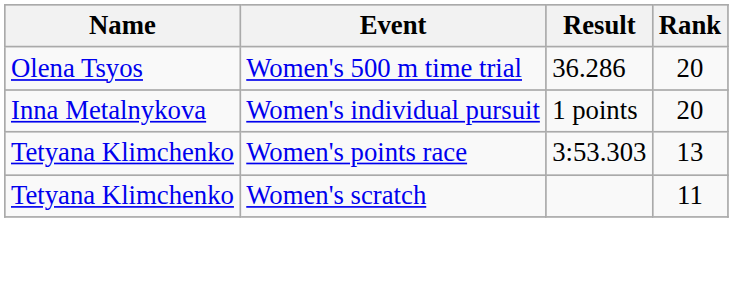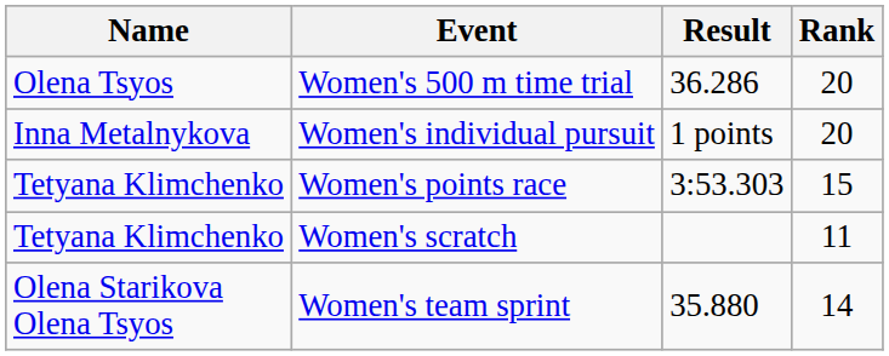Women's points race | Rank: 13 -> 15
+ row: Olena Starikova Olena Tsyos | Women's team sprint | 35.880 | 14
